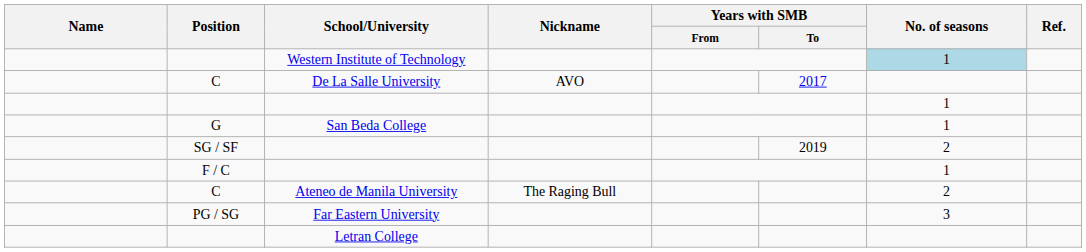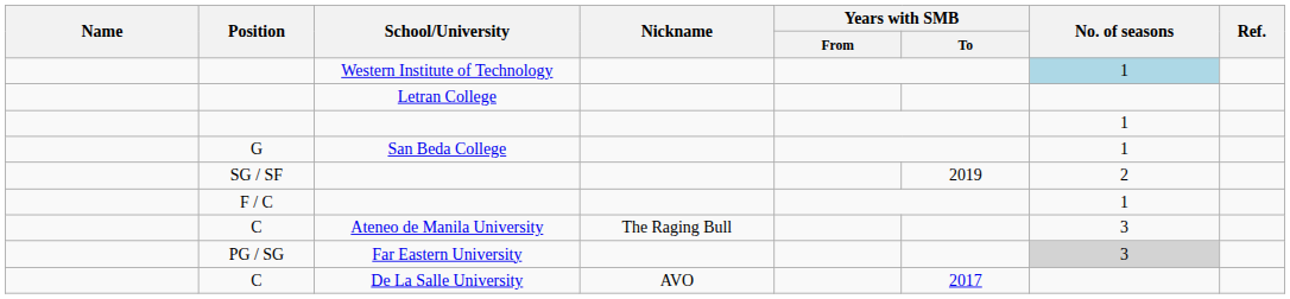rows swapped: De La Salle University <-> Letran College
Ateneo de Manila University | No. of seasons: 2 -> 3
Far Eastern University | No. of seasons: no background -> lightgrey background
